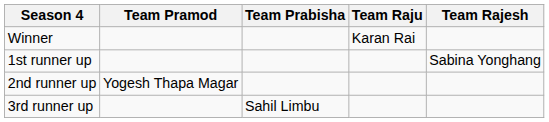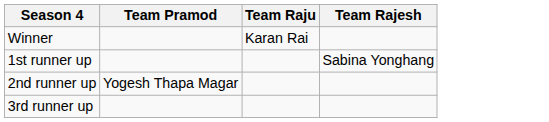- column: Team Prabisha | Sahil Limbu
